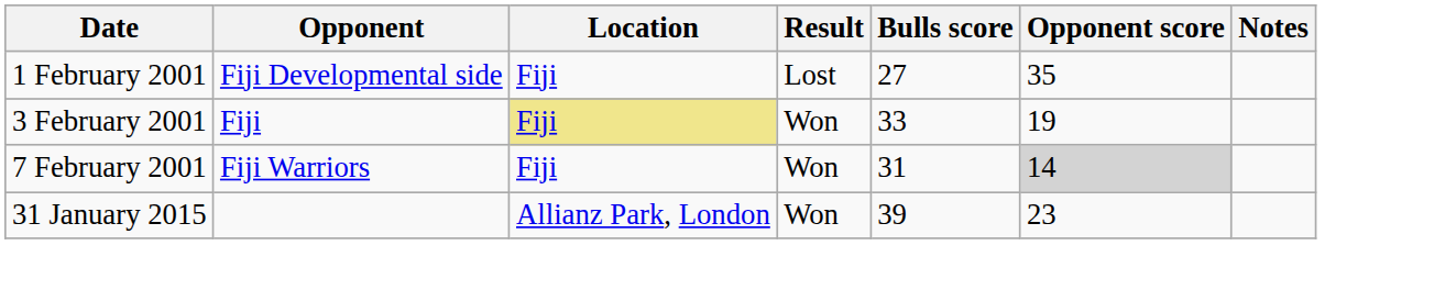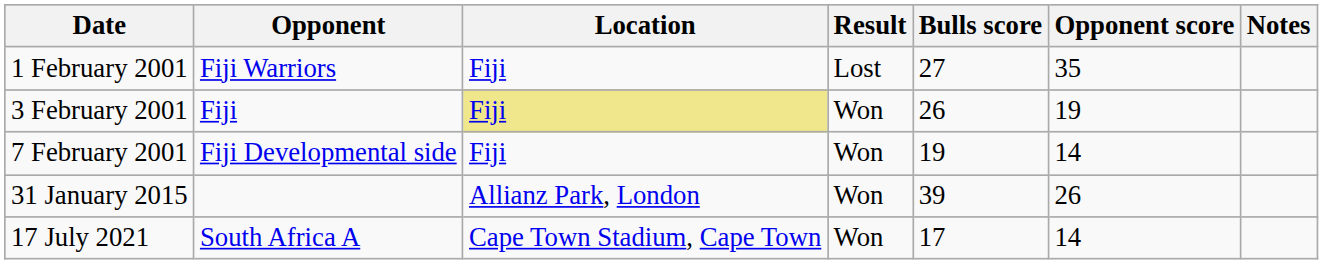1 February 2001 | Opponent: Fiji Developmental side -> Fiji Warriors
3 February 2001 | Bulls score: 33 -> 26
7 February 2001 | Opponent: Fiji Warriors -> Fiji Developmental side
7 February 2001 | Bulls score: 31 -> 19
7 February 2001 | Opponent score: lightgrey background -> no background
31 January 2015 | Opponent score: 23 -> 26
+ row: 17 July 2021 | South Africa A | Cape Town Stadium, Cape Town | Won | 17 | 14
